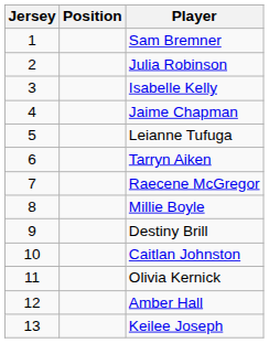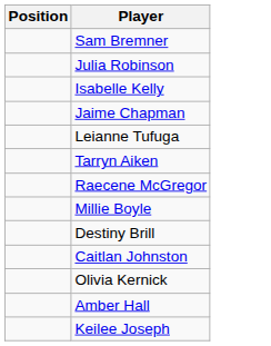- column: Jersey | 1 | 2 | 3 | 4 | 5 | 6 | 7 | 8 | 9 | 10 | 11 | 12 | 13
